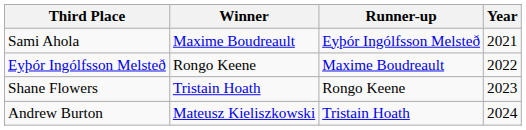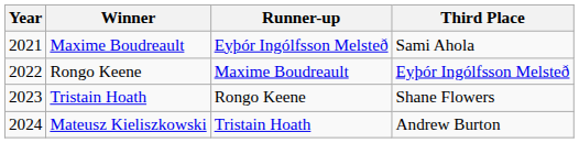columns swapped: Year <-> Third Place
